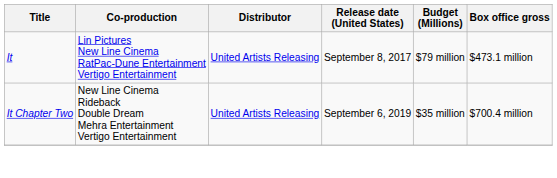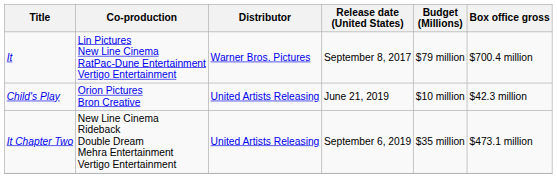It | Distributor: United Artists Releasing -> Warner Bros. Pictures
It | Box office gross: $473.1 million -> $700.4 million
+ row: Child's Play | Orion Pictures Bron Creative | United Artists Releasing | June 21, 2019 | $10 million | $42.3 million
It Chapter Two | Box office gross: $700.4 million -> $473.1 million
